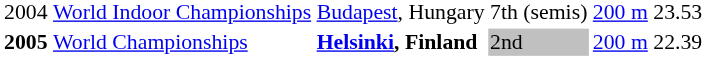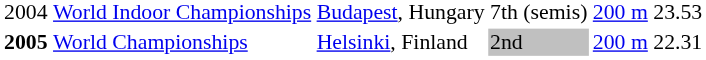World Championships | column 3: bold -> normal
World Championships | column 6: 22.39 -> 22.31
